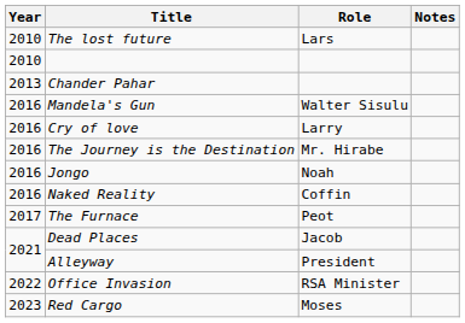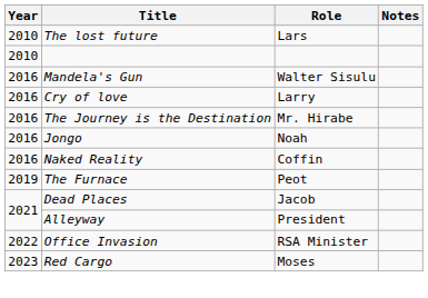- row: 2013 | Chander Pahar
The Furnace | Year: 2017 -> 2019
